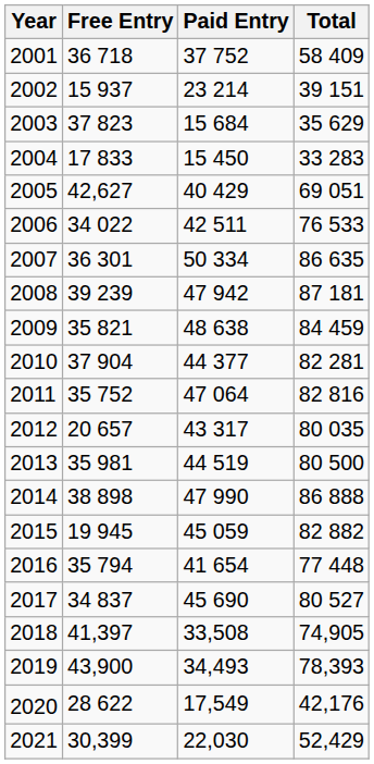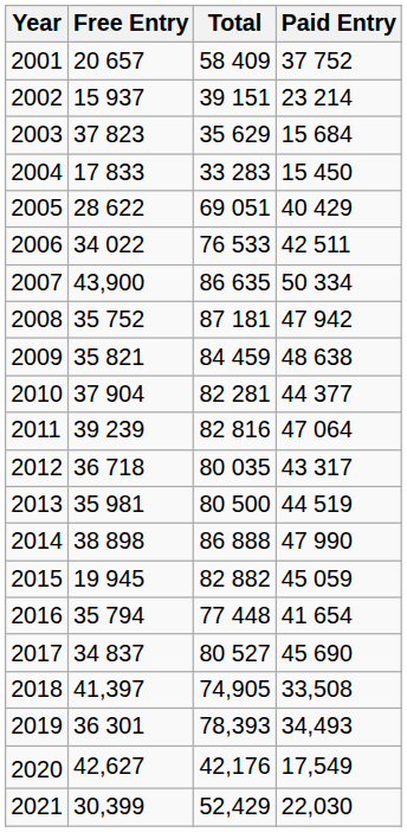columns swapped: Paid Entry <-> Total
2001 | Free Entry: 36 718 -> 20 657
2005 | Free Entry: 42,627 -> 28 622
2007 | Free Entry: 36 301 -> 43,900
2008 | Free Entry: 39 239 -> 35 752
2011 | Free Entry: 35 752 -> 39 239
2012 | Free Entry: 20 657 -> 36 718
2019 | Free Entry: 43,900 -> 36 301
2020 | Free Entry: 28 622 -> 42,627
